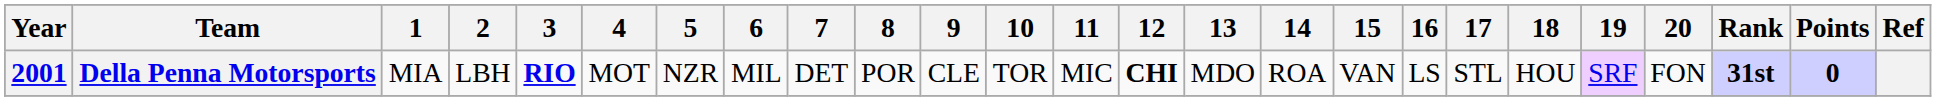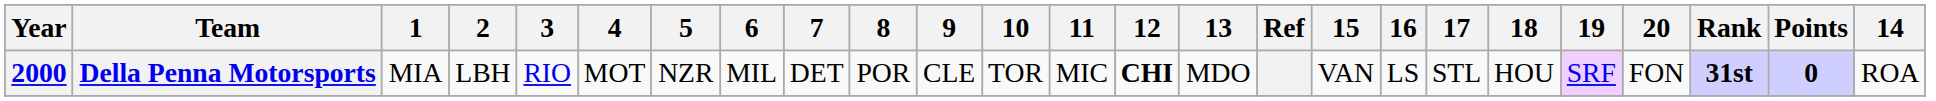columns swapped: 14 <-> Ref
Della Penna Motorsports | Year: 2001 -> 2000
Della Penna Motorsports | 3: bold -> normal
